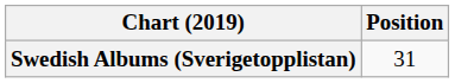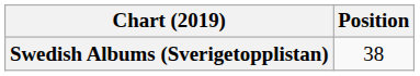Swedish Albums (Sverigetopplistan) | Position: 31 -> 38
